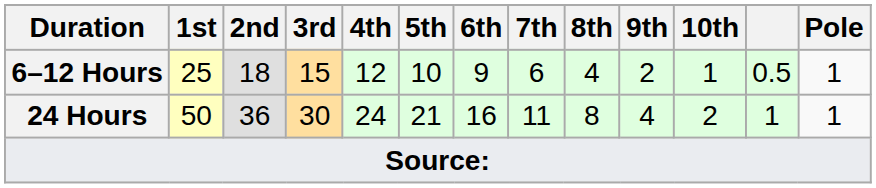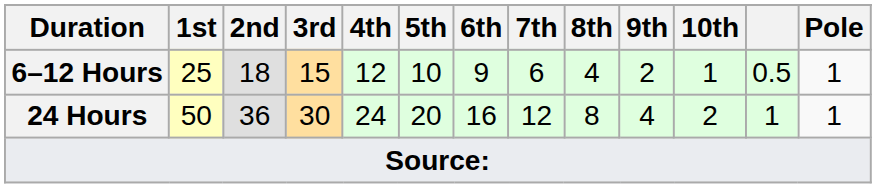24 Hours | 5th: 21 -> 20
24 Hours | 7th: 11 -> 12
